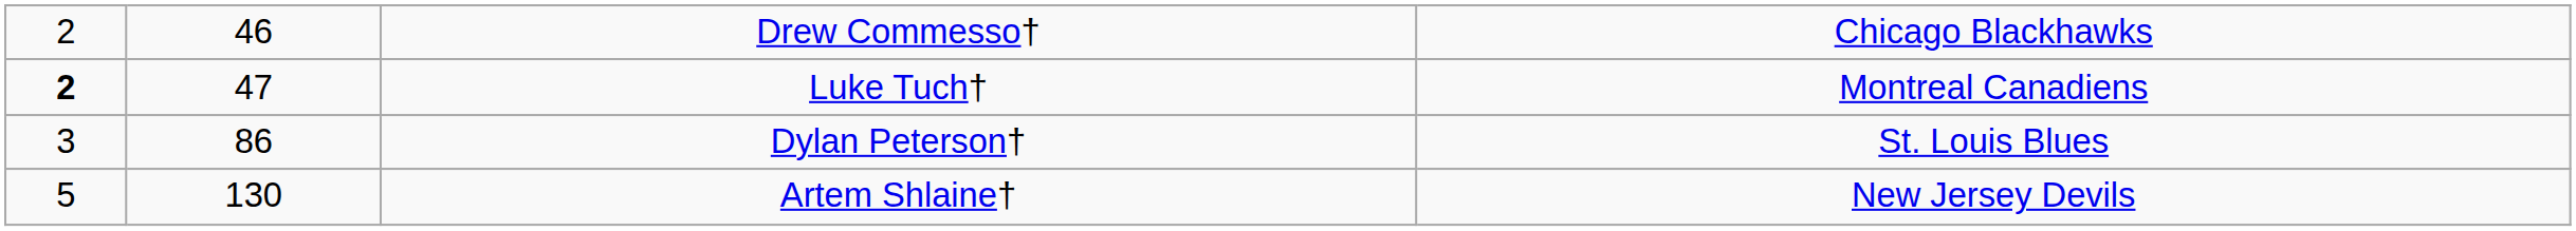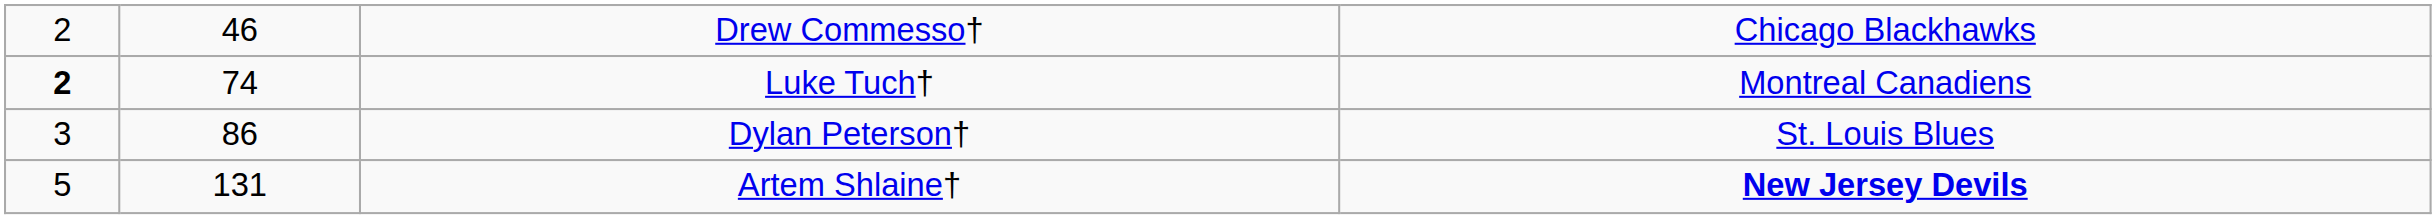Luke Tuch† | column 2: 47 -> 74
Artem Shlaine† | column 2: 130 -> 131
Artem Shlaine† | column 4: normal -> bold
